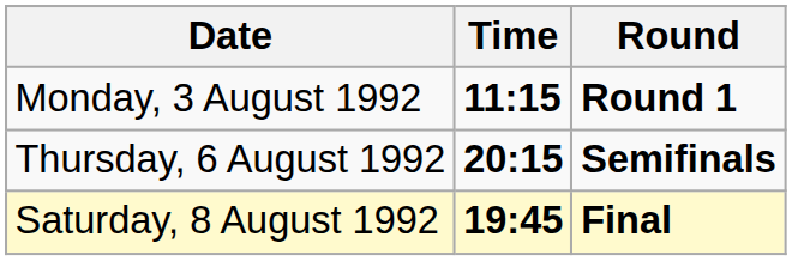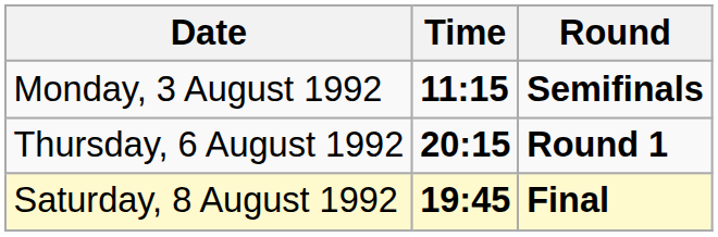Monday, 3 August 1992 | Round: Round 1 -> Semifinals
Thursday, 6 August 1992 | Round: Semifinals -> Round 1
